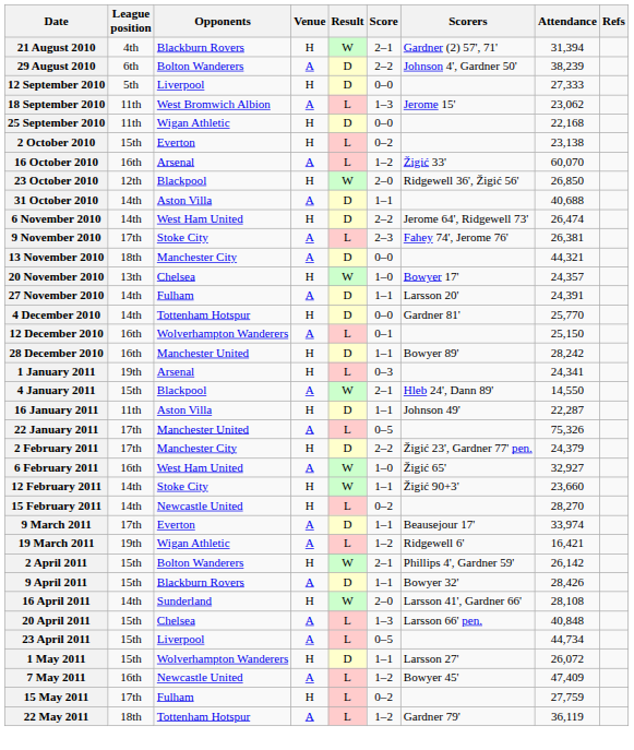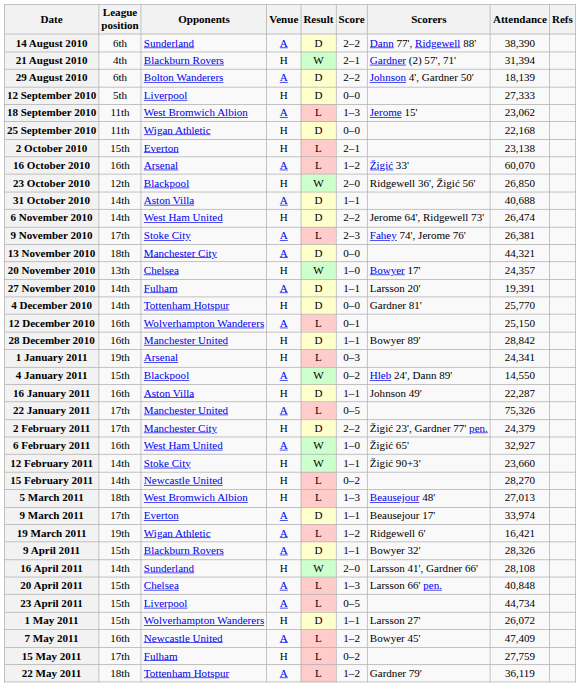+ row: 14 August 2010 | 6th | Sunderland | A | D | 2–2 | Dann 77', Ridgewell 88' | 38,390
29 August 2010 | Attendance: 38,239 -> 18,139
2 October 2010 | Score: 0–2 -> 2–1
27 November 2010 | Attendance: 24,391 -> 19,391
28 December 2010 | Attendance: 28,242 -> 28,842
4 January 2011 | Score: 2–1 -> 0–2
16 January 2011 | League position: 11th -> 16th
+ row: 5 March 2011 | 18th | West Bromwich Albion | H | L | 1–3 | Beausejour 48' | 27,013
- row: 2 April 2011 | 15th | Bolton Wanderers | H | W | 2–1 | Phillips 4', Gardner 59' | 26,142
9 April 2011 | Attendance: 28,426 -> 28,326
